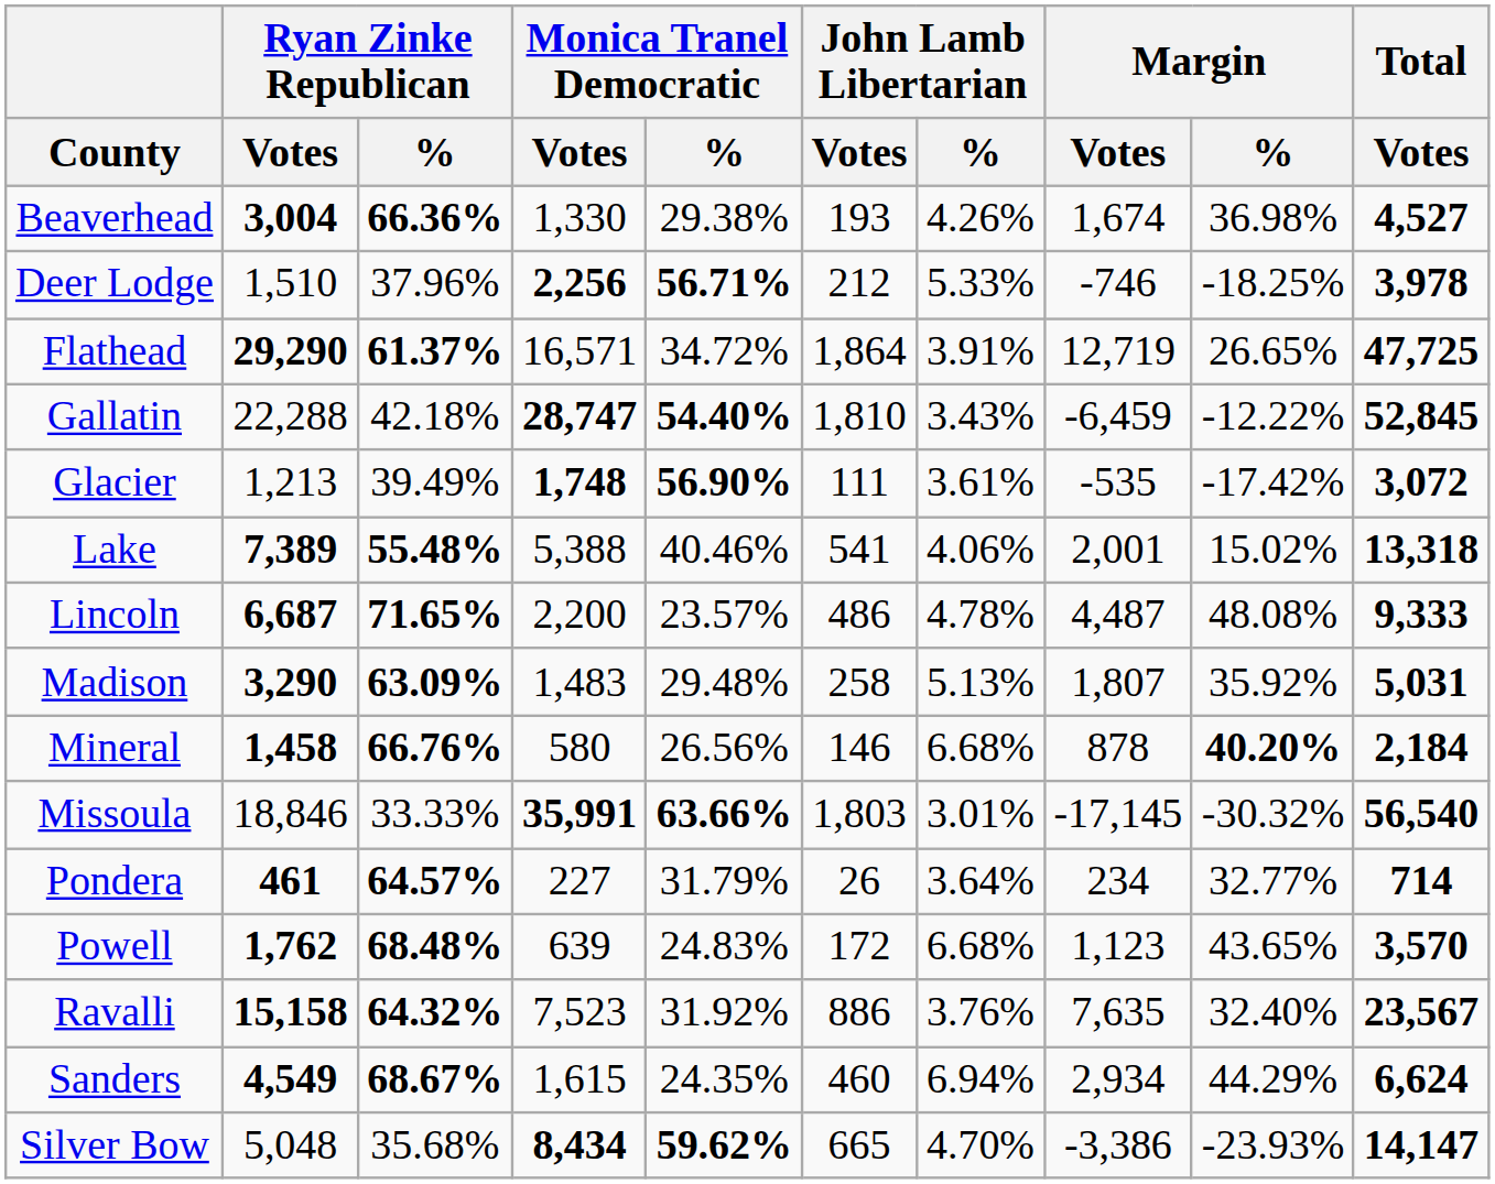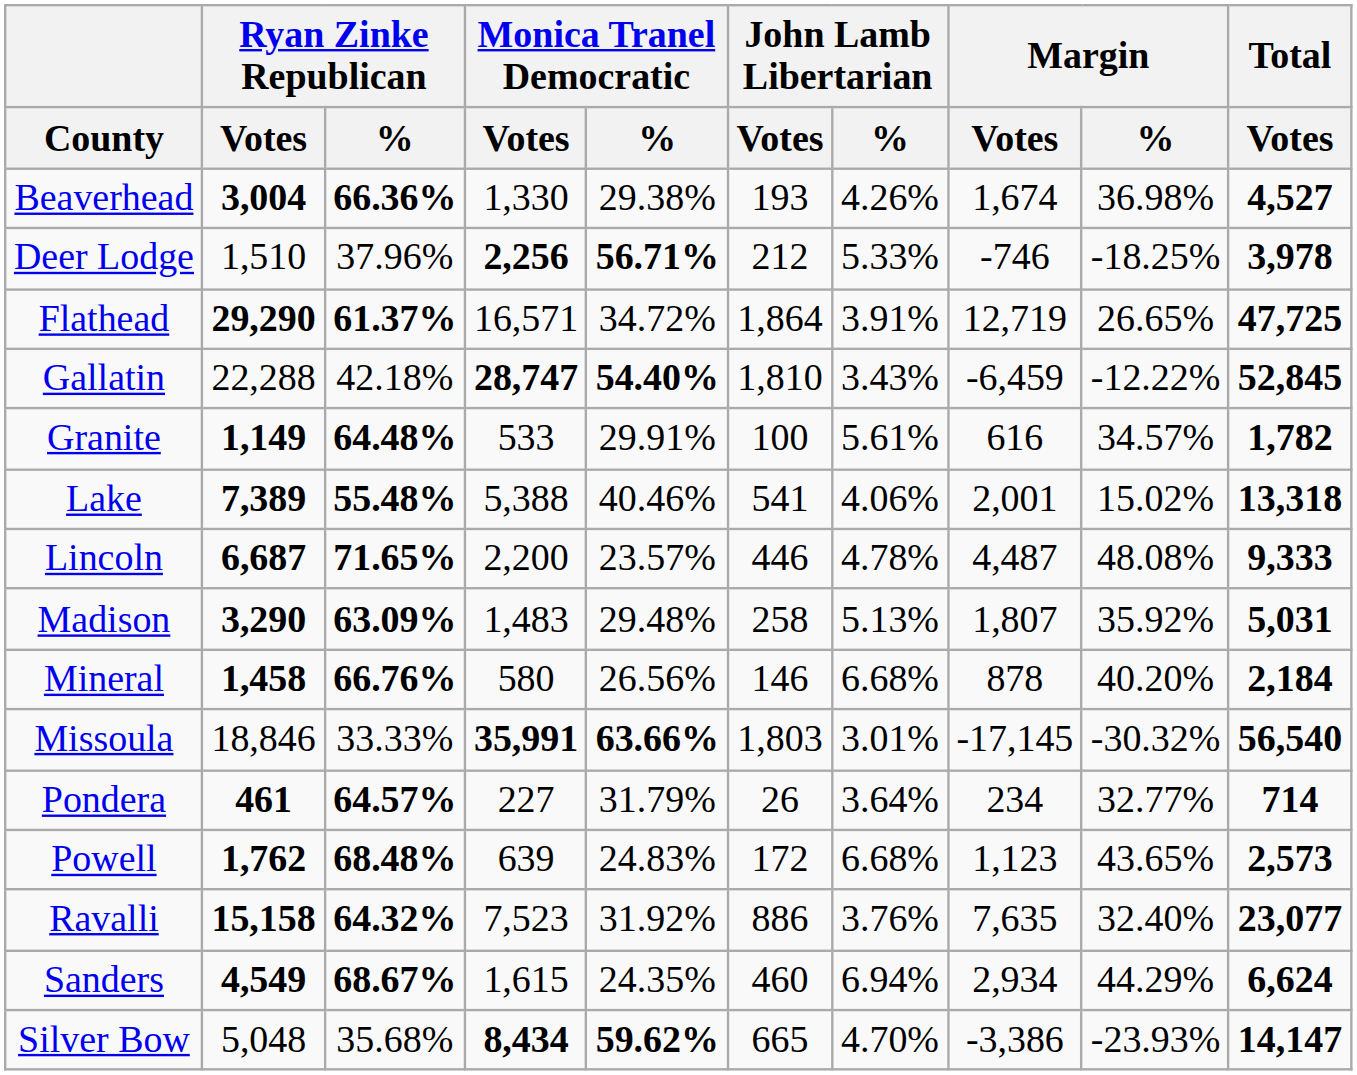- row: Glacier | 1,213 | 39.49% | 1,748 | 56.90% | 111 | 3.61% | -535 | -17.42% | 3,072
+ row: Granite | 1,149 | 64.48% | 533 | 29.91% | 100 | 5.61% | 616 | 34.57% | 1,782
Lincoln | John Lamb Libertarian / Votes: 486 -> 446
Mineral | Margin / %: bold -> normal
Powell | Total / Votes: 3,570 -> 2,573
Ravalli | Total / Votes: 23,567 -> 23,077
